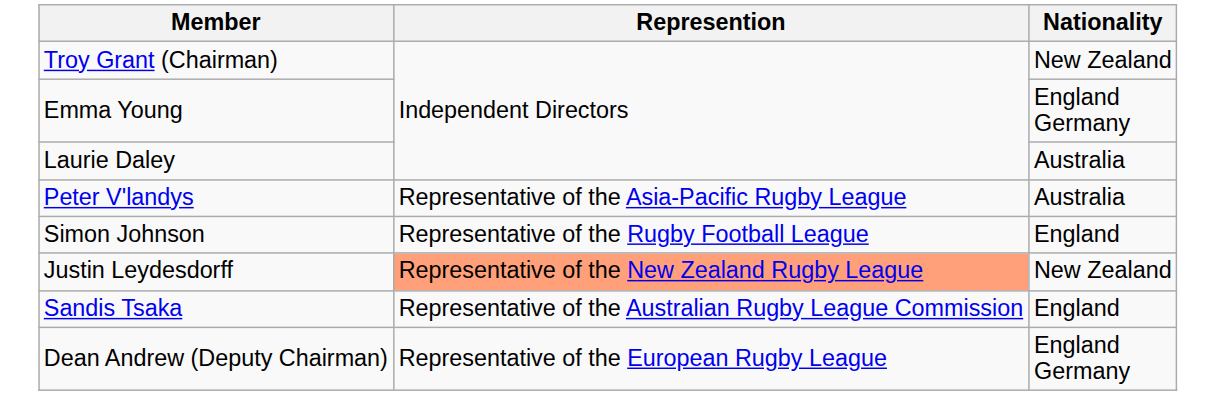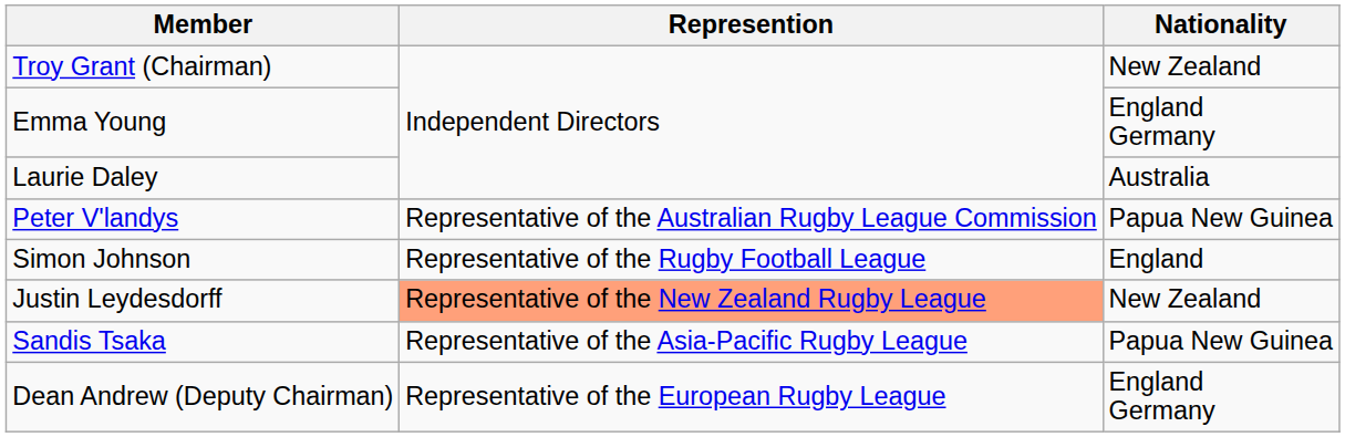Peter V'landys | Represention: Representative of the Asia-Pacific Rugby League -> Representative of the Australian Rugby League Commission
Peter V'landys | Nationality: Australia -> Papua New Guinea
Sandis Tsaka | Represention: Representative of the Australian Rugby League Commission -> Representative of the Asia-Pacific Rugby League
Sandis Tsaka | Nationality: England -> Papua New Guinea
